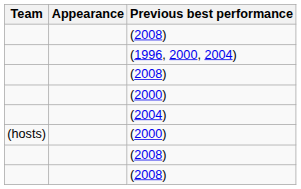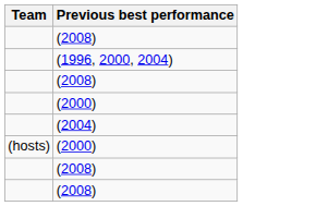- column: Appearance
